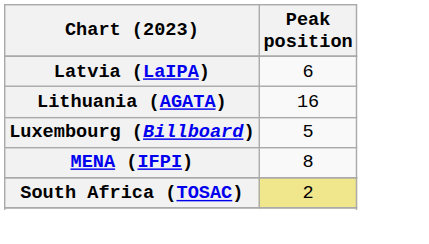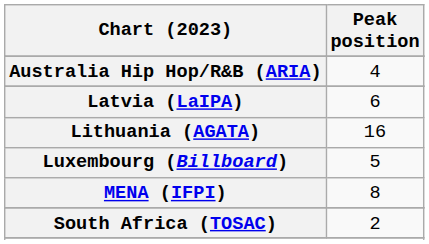+ row: Australia Hip Hop/R&B (ARIA) | 4
South Africa (TOSAC) | Peak position: khaki background -> no background
